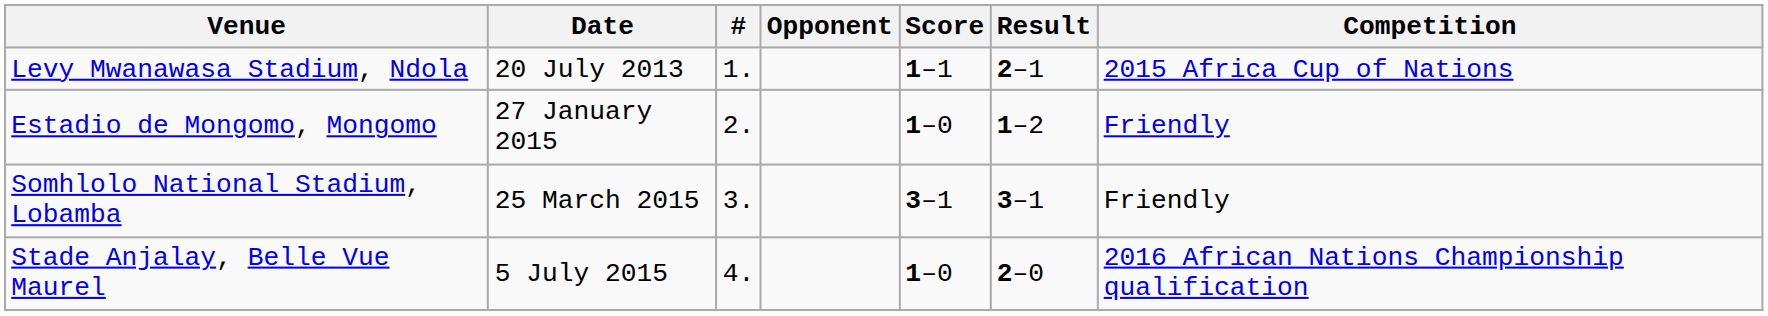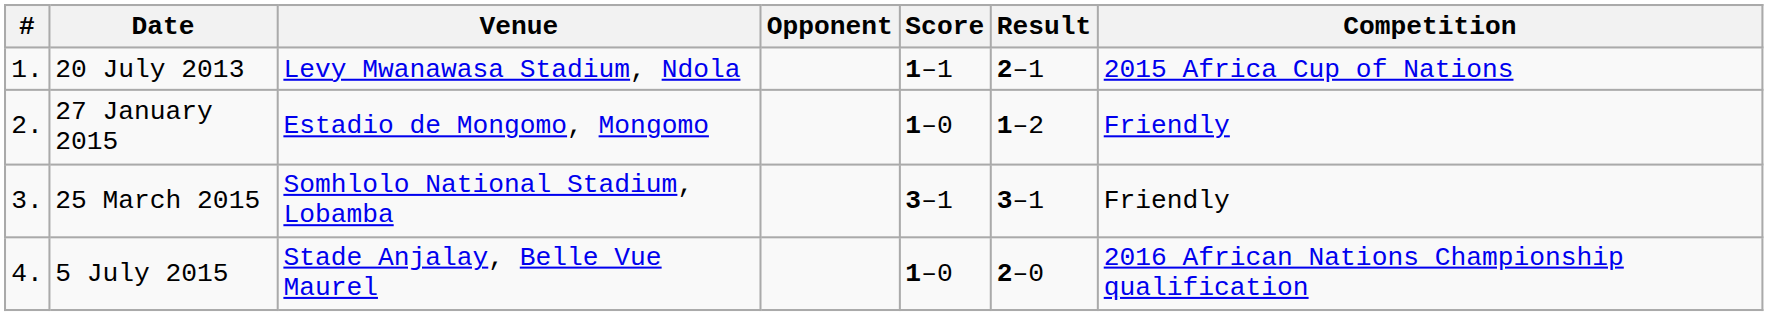columns swapped: # <-> Venue
